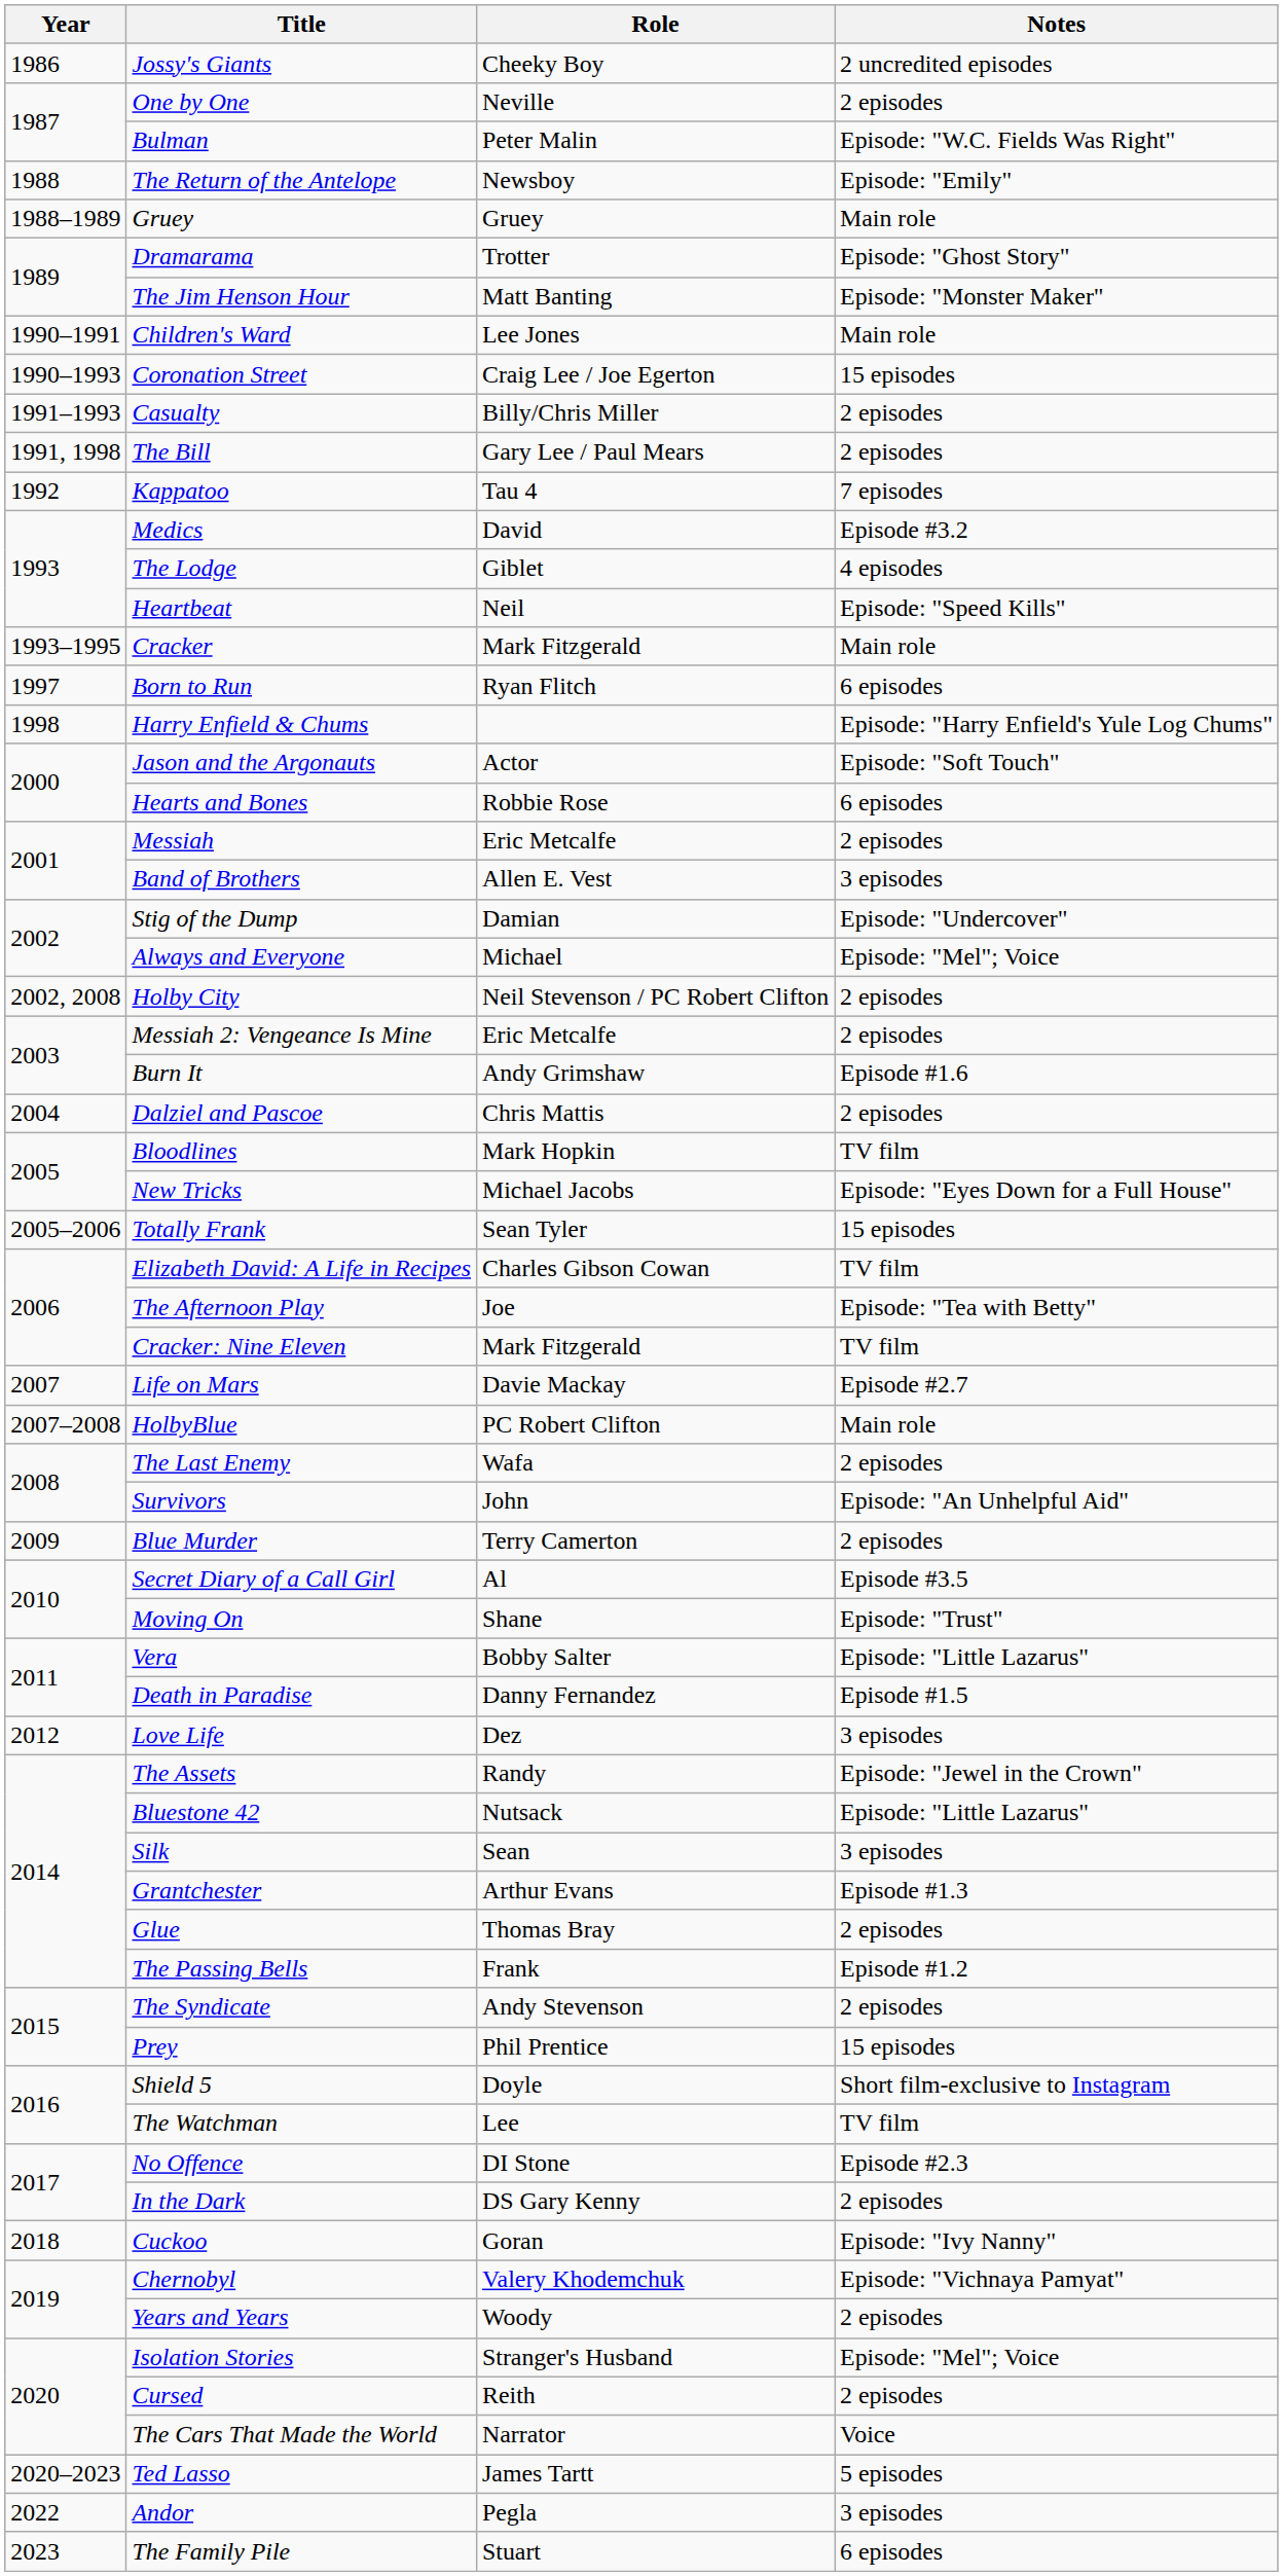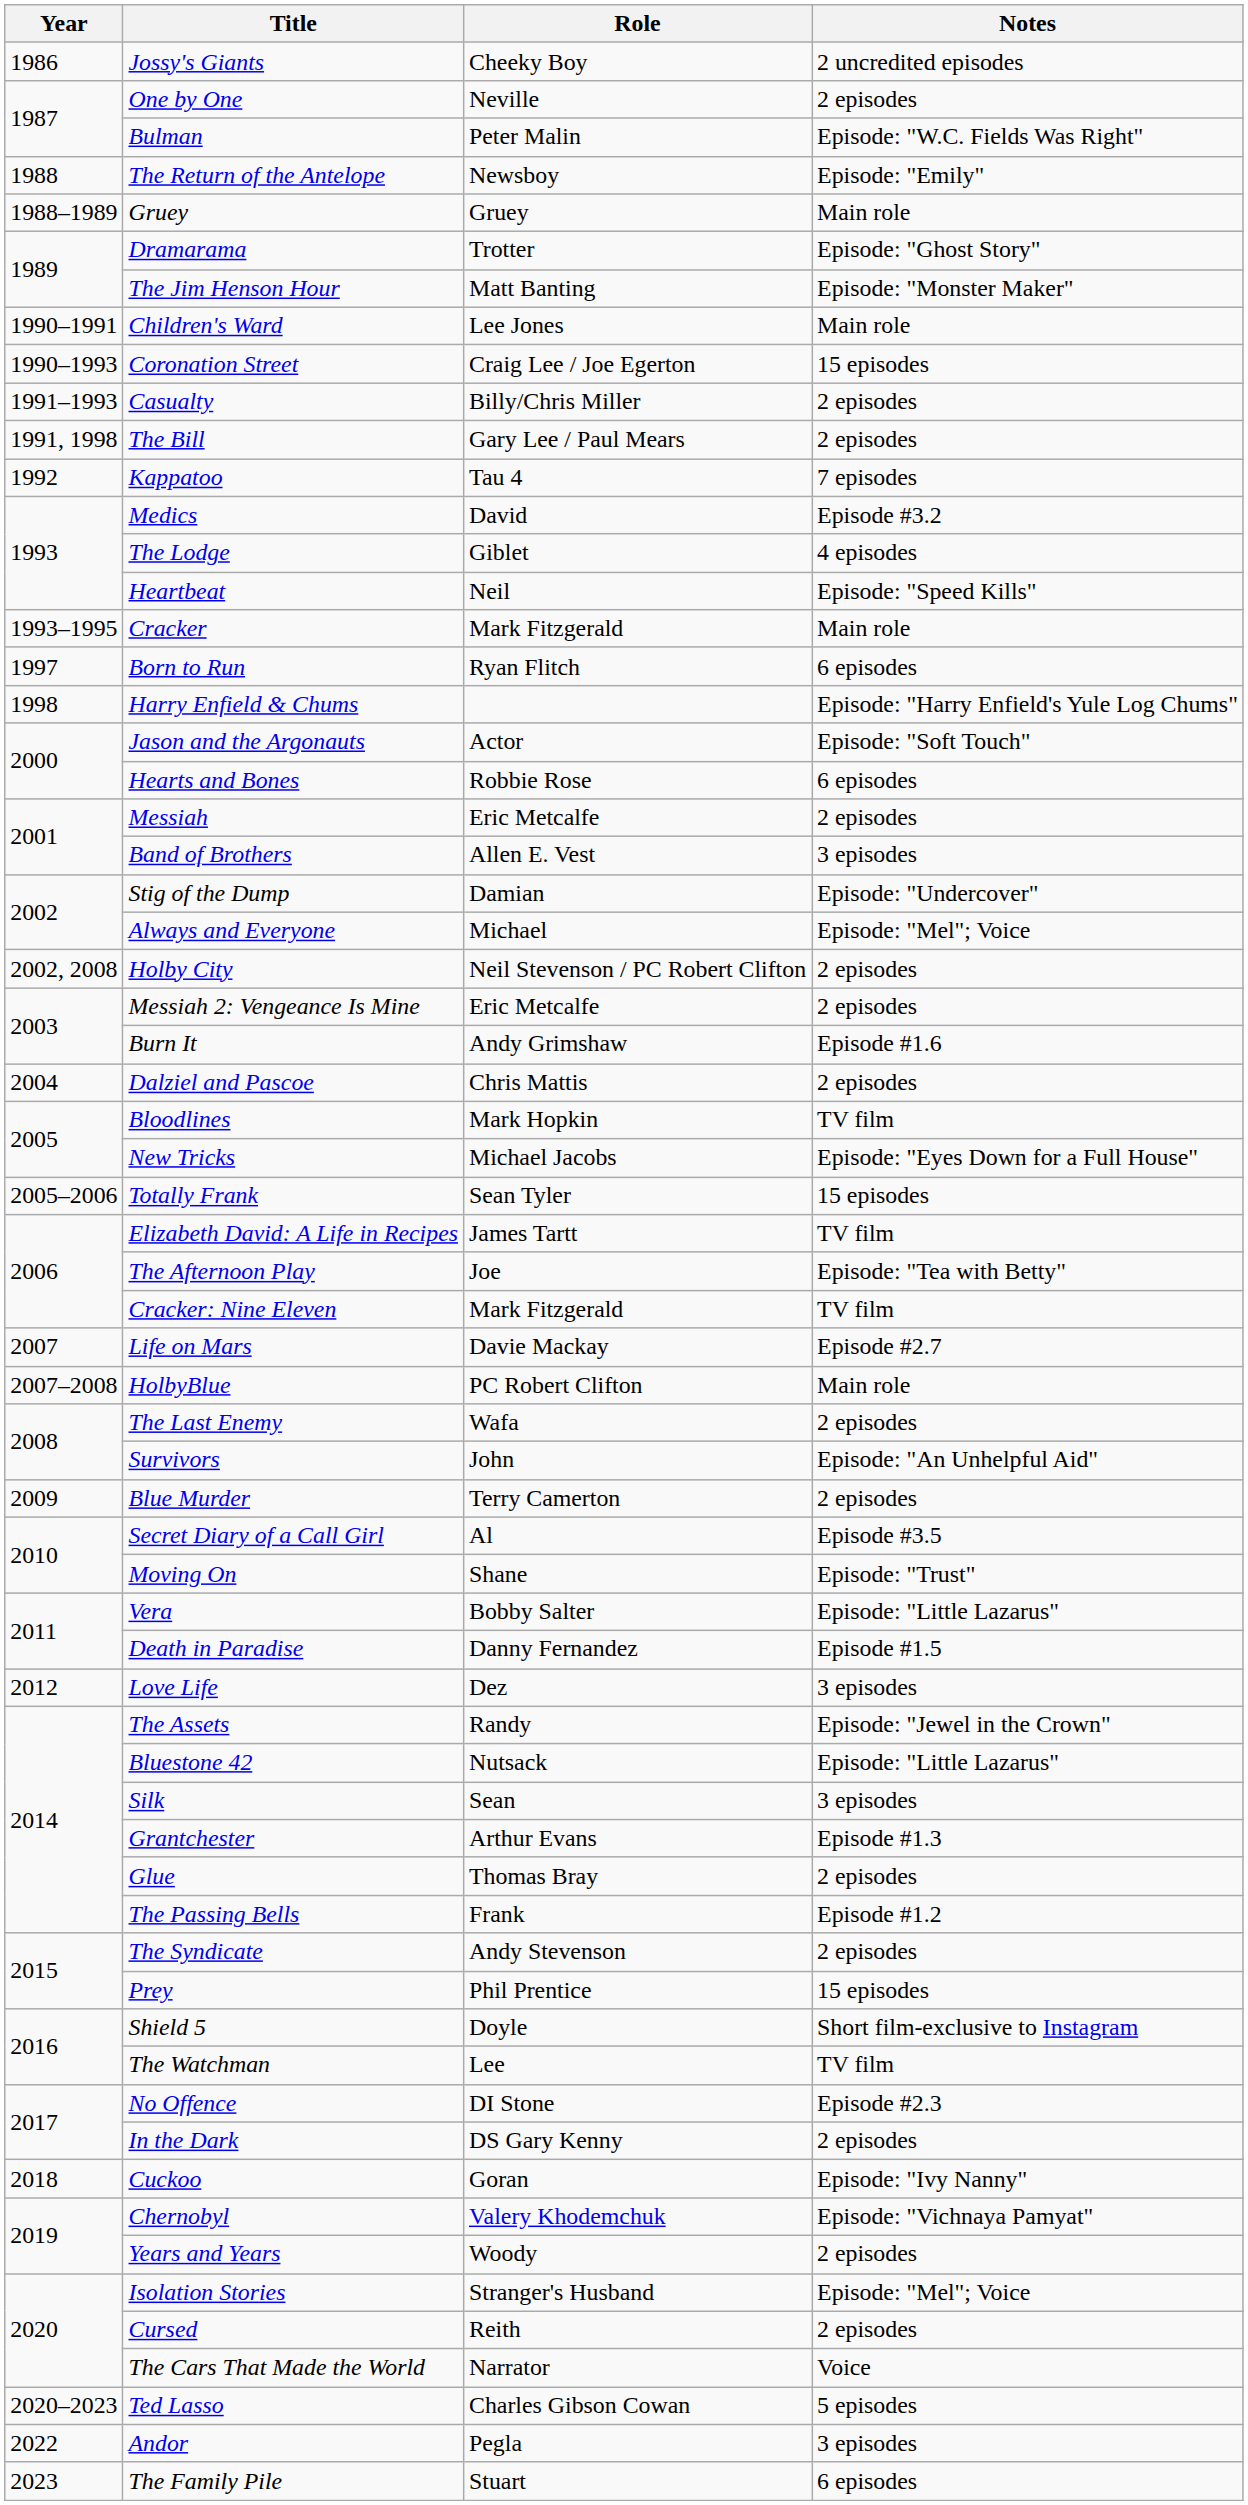Elizabeth David: A Life in Recipes | Role: Charles Gibson Cowan -> James Tartt
Ted Lasso | Role: James Tartt -> Charles Gibson Cowan
